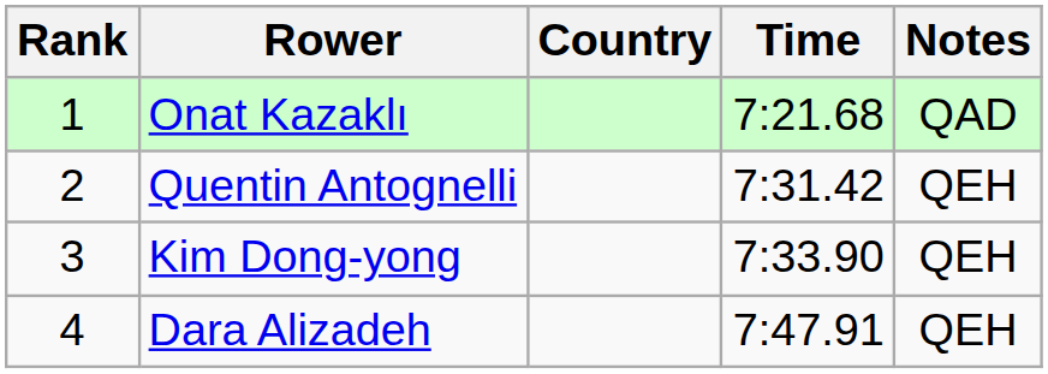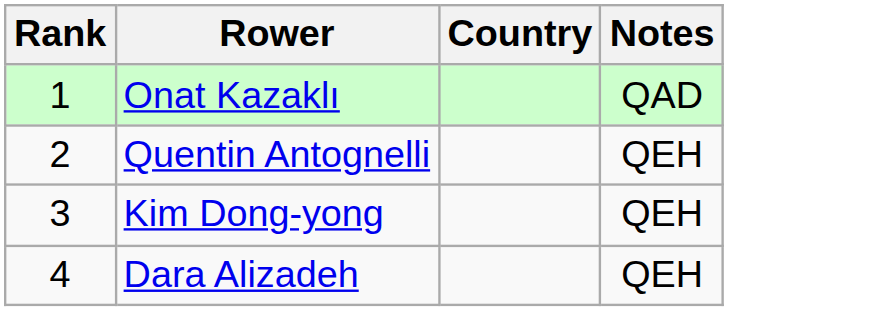- column: Time | 7:21.68 | 7:31.42 | 7:33.90 | 7:47.91
